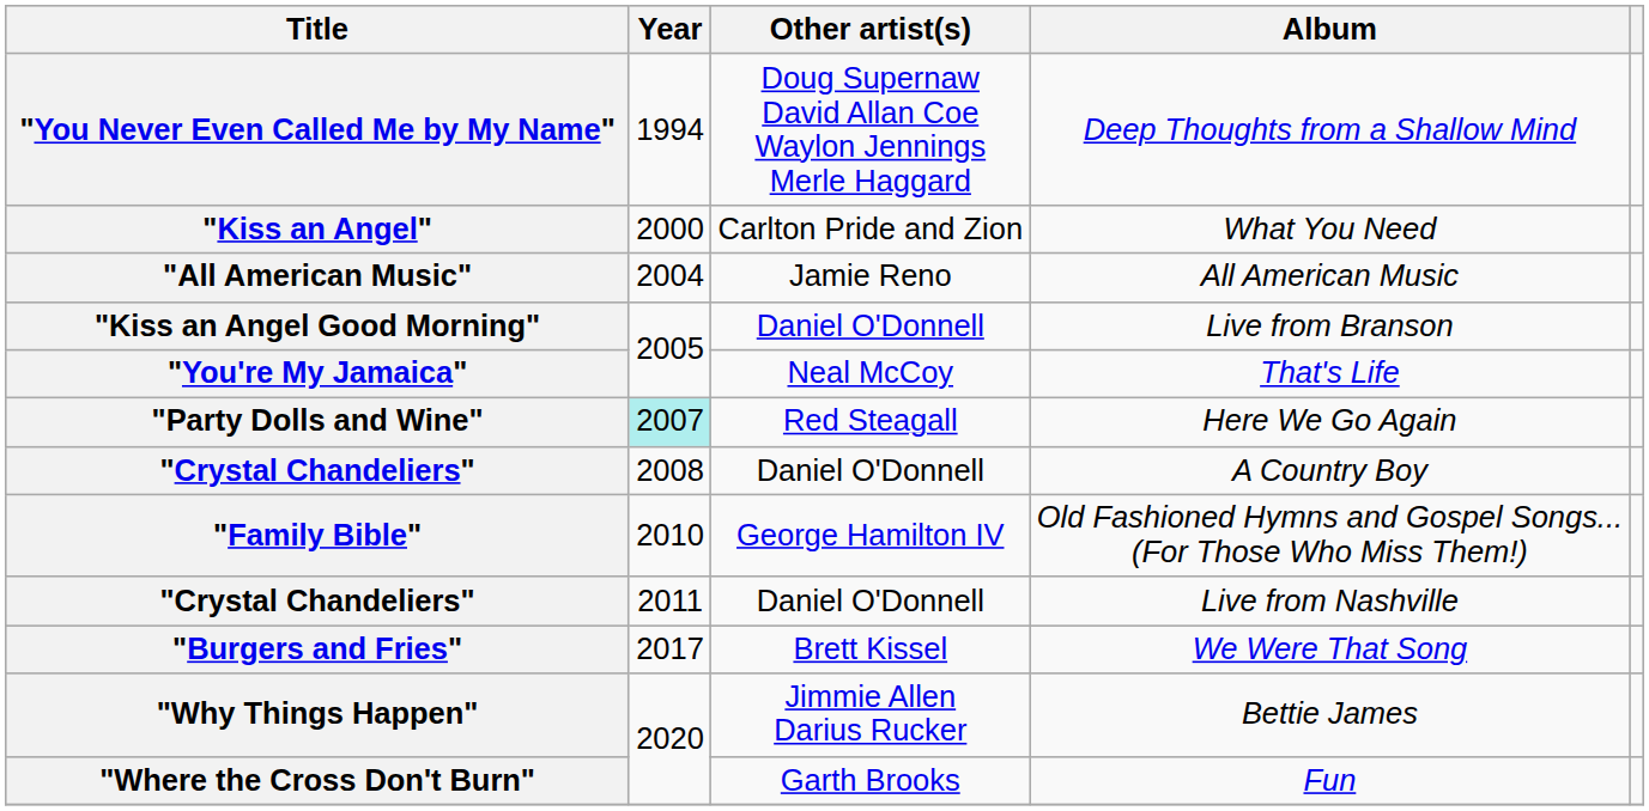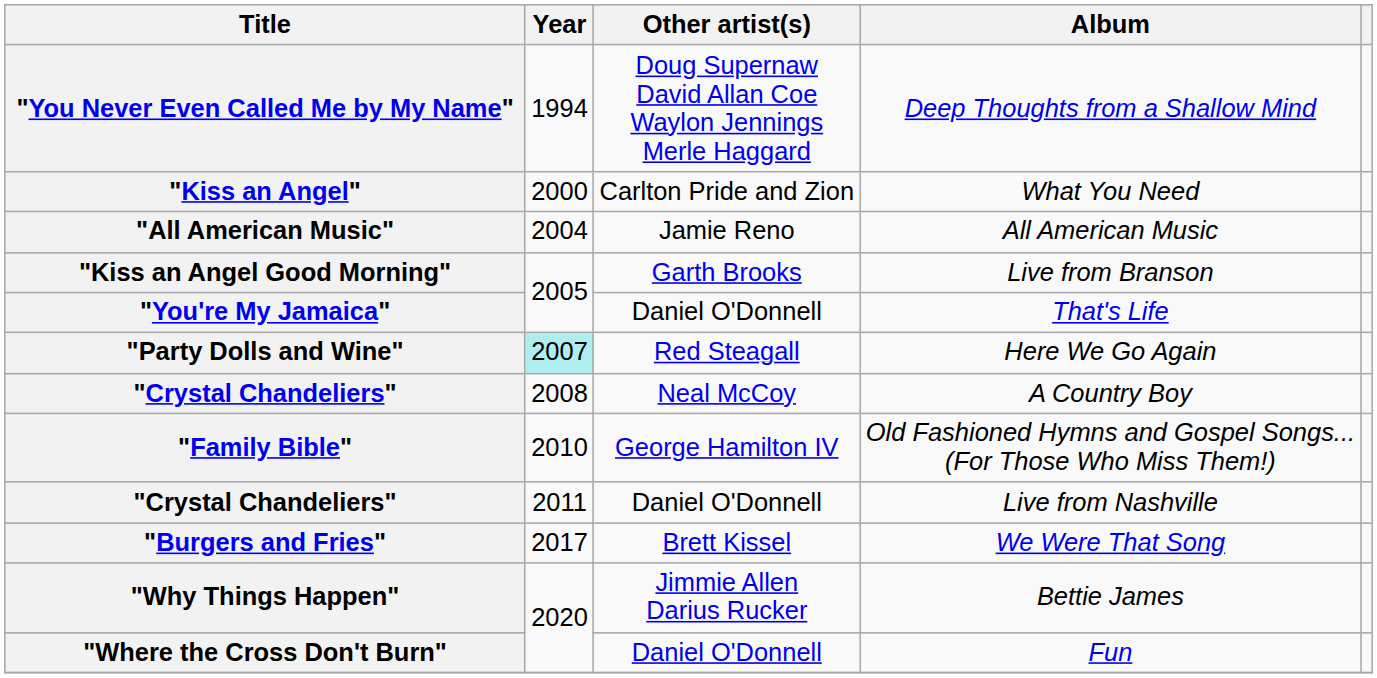"Kiss an Angel Good Morning" | Other artist(s): Daniel O'Donnell -> Garth Brooks
"You're My Jamaica" | Other artist(s): Neal McCoy -> Daniel O'Donnell
"Crystal Chandeliers" / A Country Boy | Other artist(s): Daniel O'Donnell -> Neal McCoy
"Where the Cross Don't Burn" | Other artist(s): Garth Brooks -> Daniel O'Donnell
